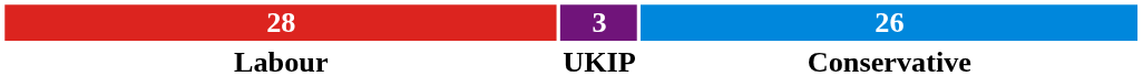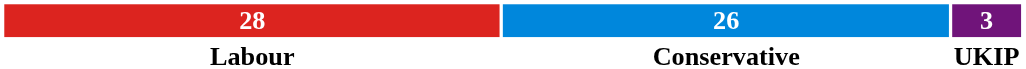columns swapped: 26 <-> 3
